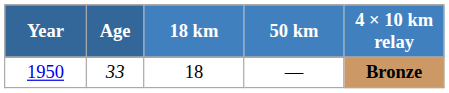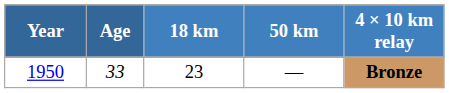1950 | 18 km: 18 -> 23
